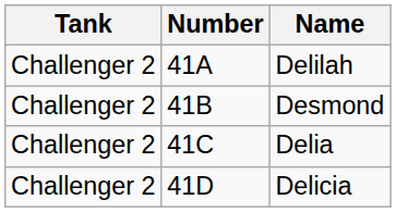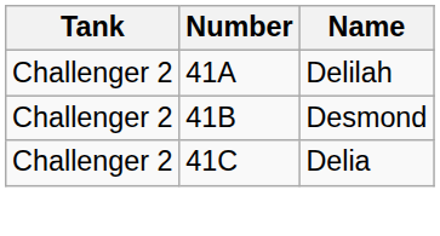- row: Challenger 2 | 41D | Delicia
